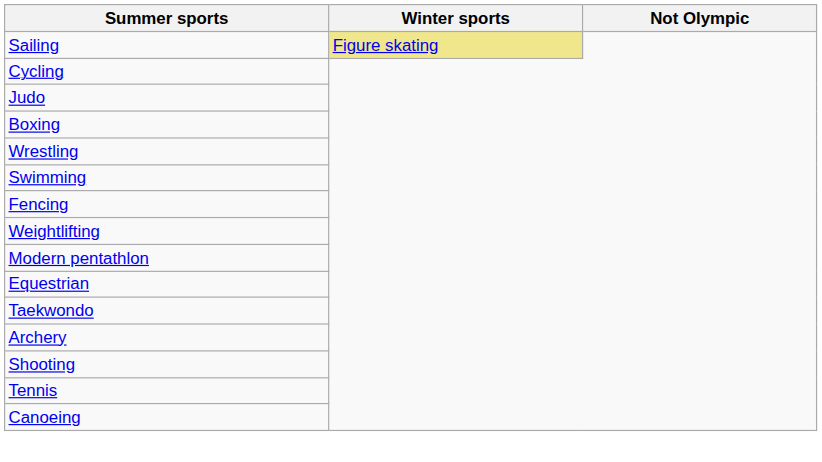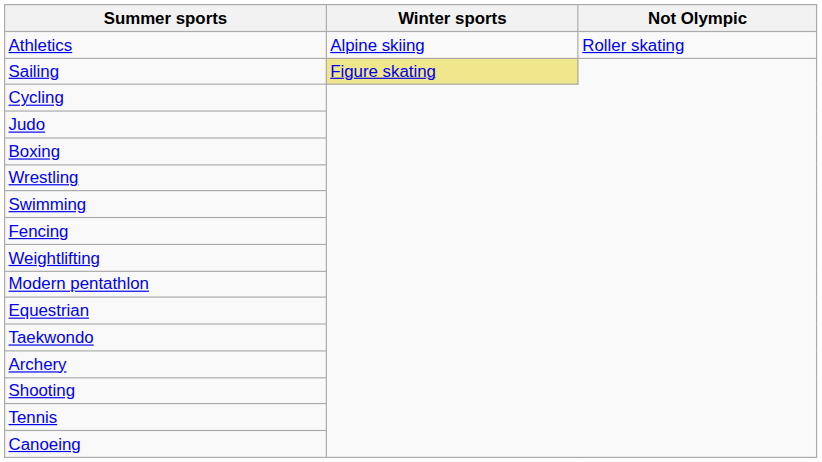+ row: Athletics | Alpine skiing | Roller skating
